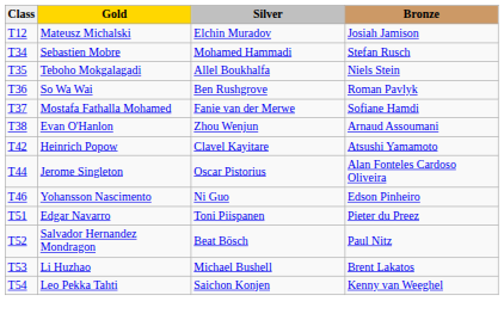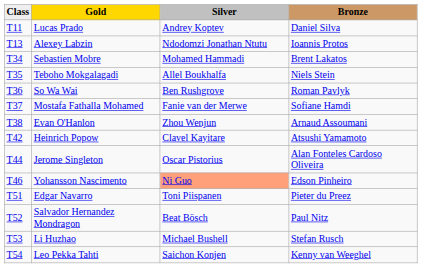+ row: T11 | Lucas Prado | Andrey Koptev | Daniel Silva
- row: T12 | Mateusz Michalski | Elchin Muradov | Josiah Jamison
+ row: T13 | Alexey Labzin | Ndodomzi Jonathan Ntutu | Ioannis Protos
Sebastien Mobre | Bronze: Stefan Rusch -> Brent Lakatos
Yohansson Nascimento | Silver: no background -> lightsalmon background
Li Huzhao | Bronze: Brent Lakatos -> Stefan Rusch
